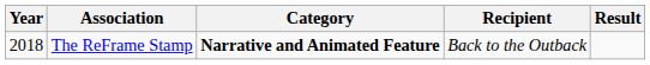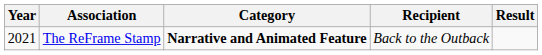The ReFrame Stamp | Year: 2018 -> 2021
